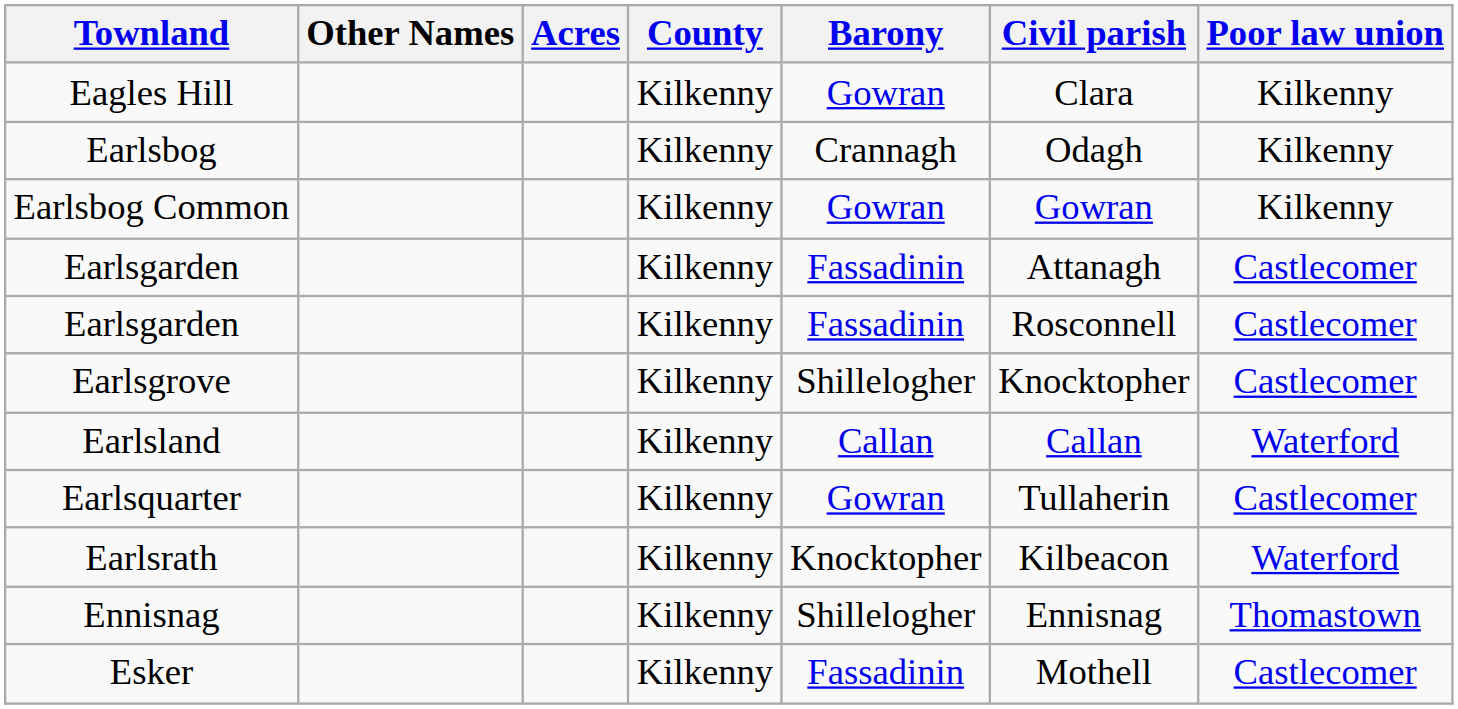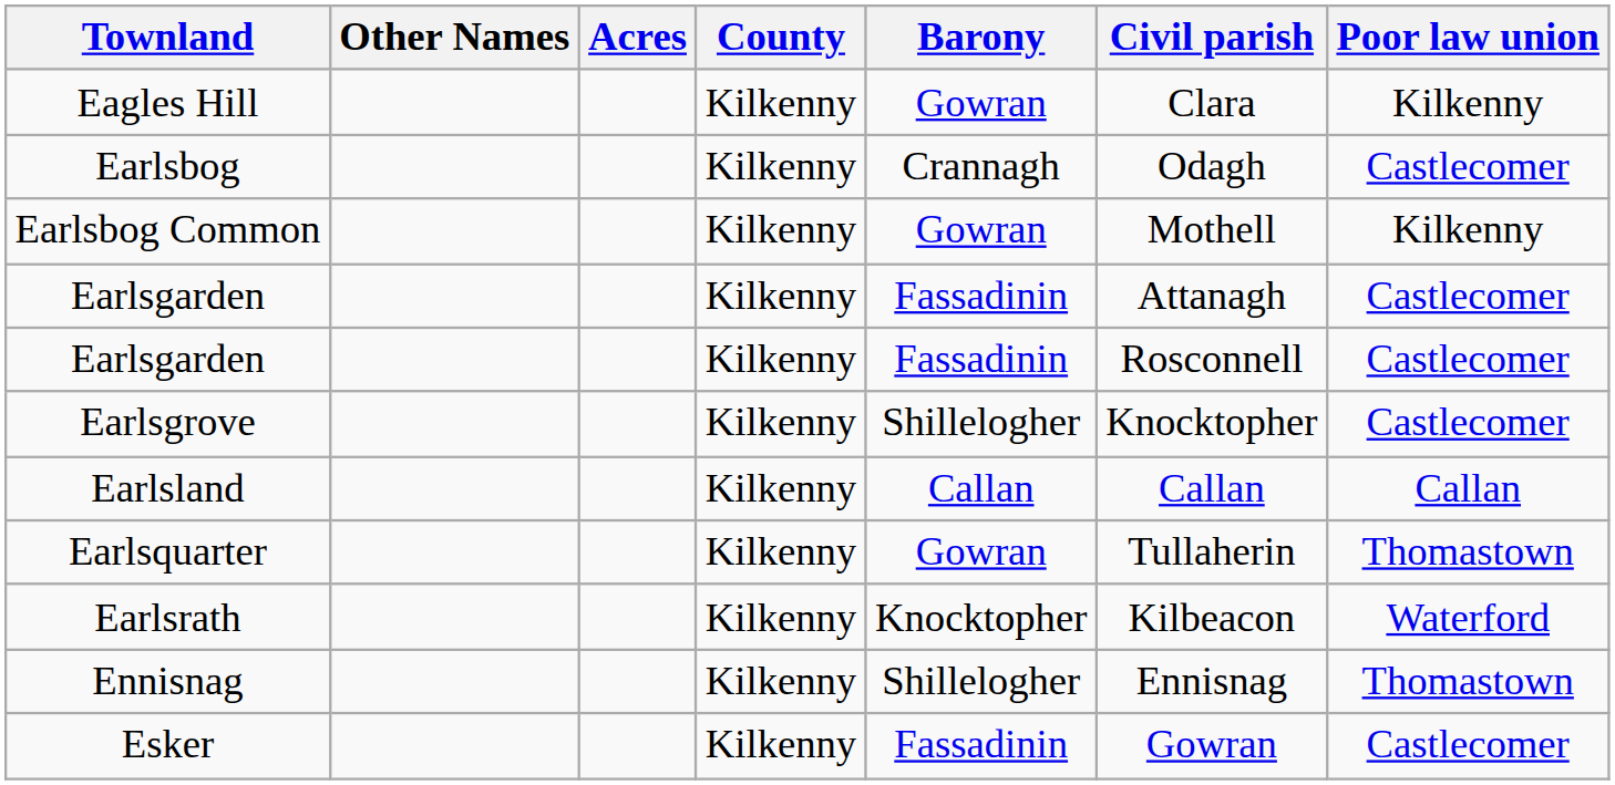Earlsbog | Poor law union: Kilkenny -> Castlecomer
Earlsbog Common | Civil parish: Gowran -> Mothell
Earlsland | Poor law union: Waterford -> Callan
Earlsquarter | Poor law union: Castlecomer -> Thomastown
Esker | Civil parish: Mothell -> Gowran
